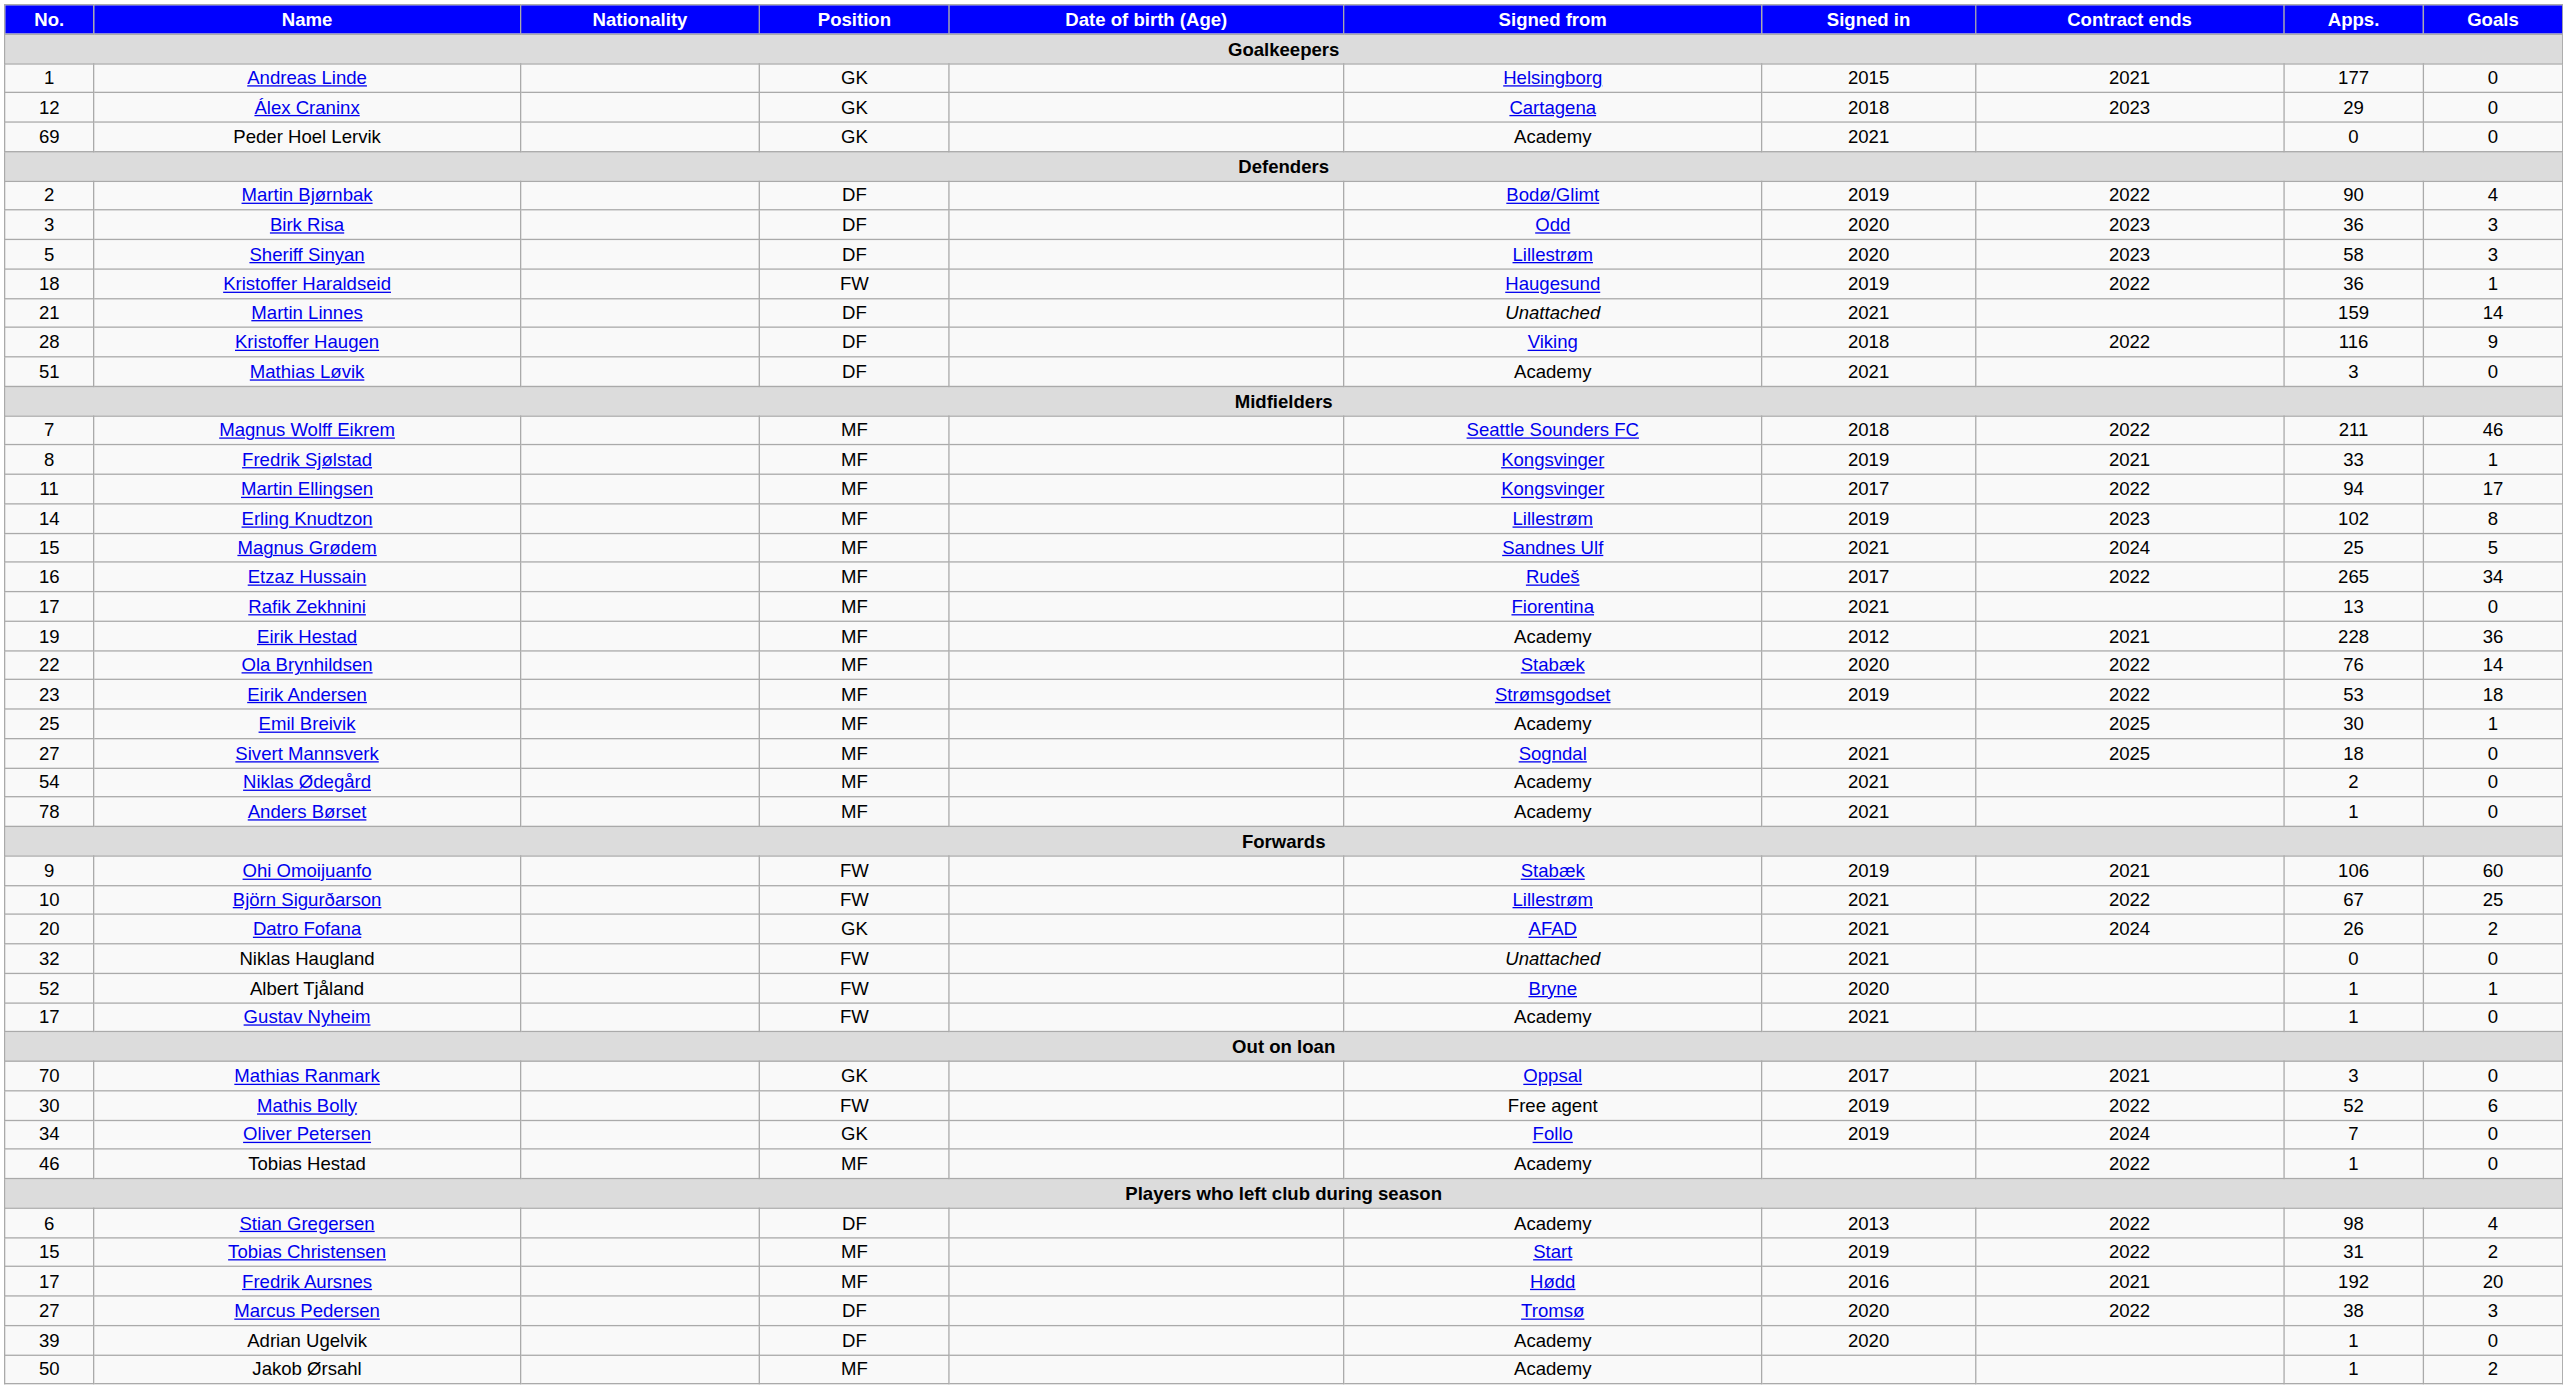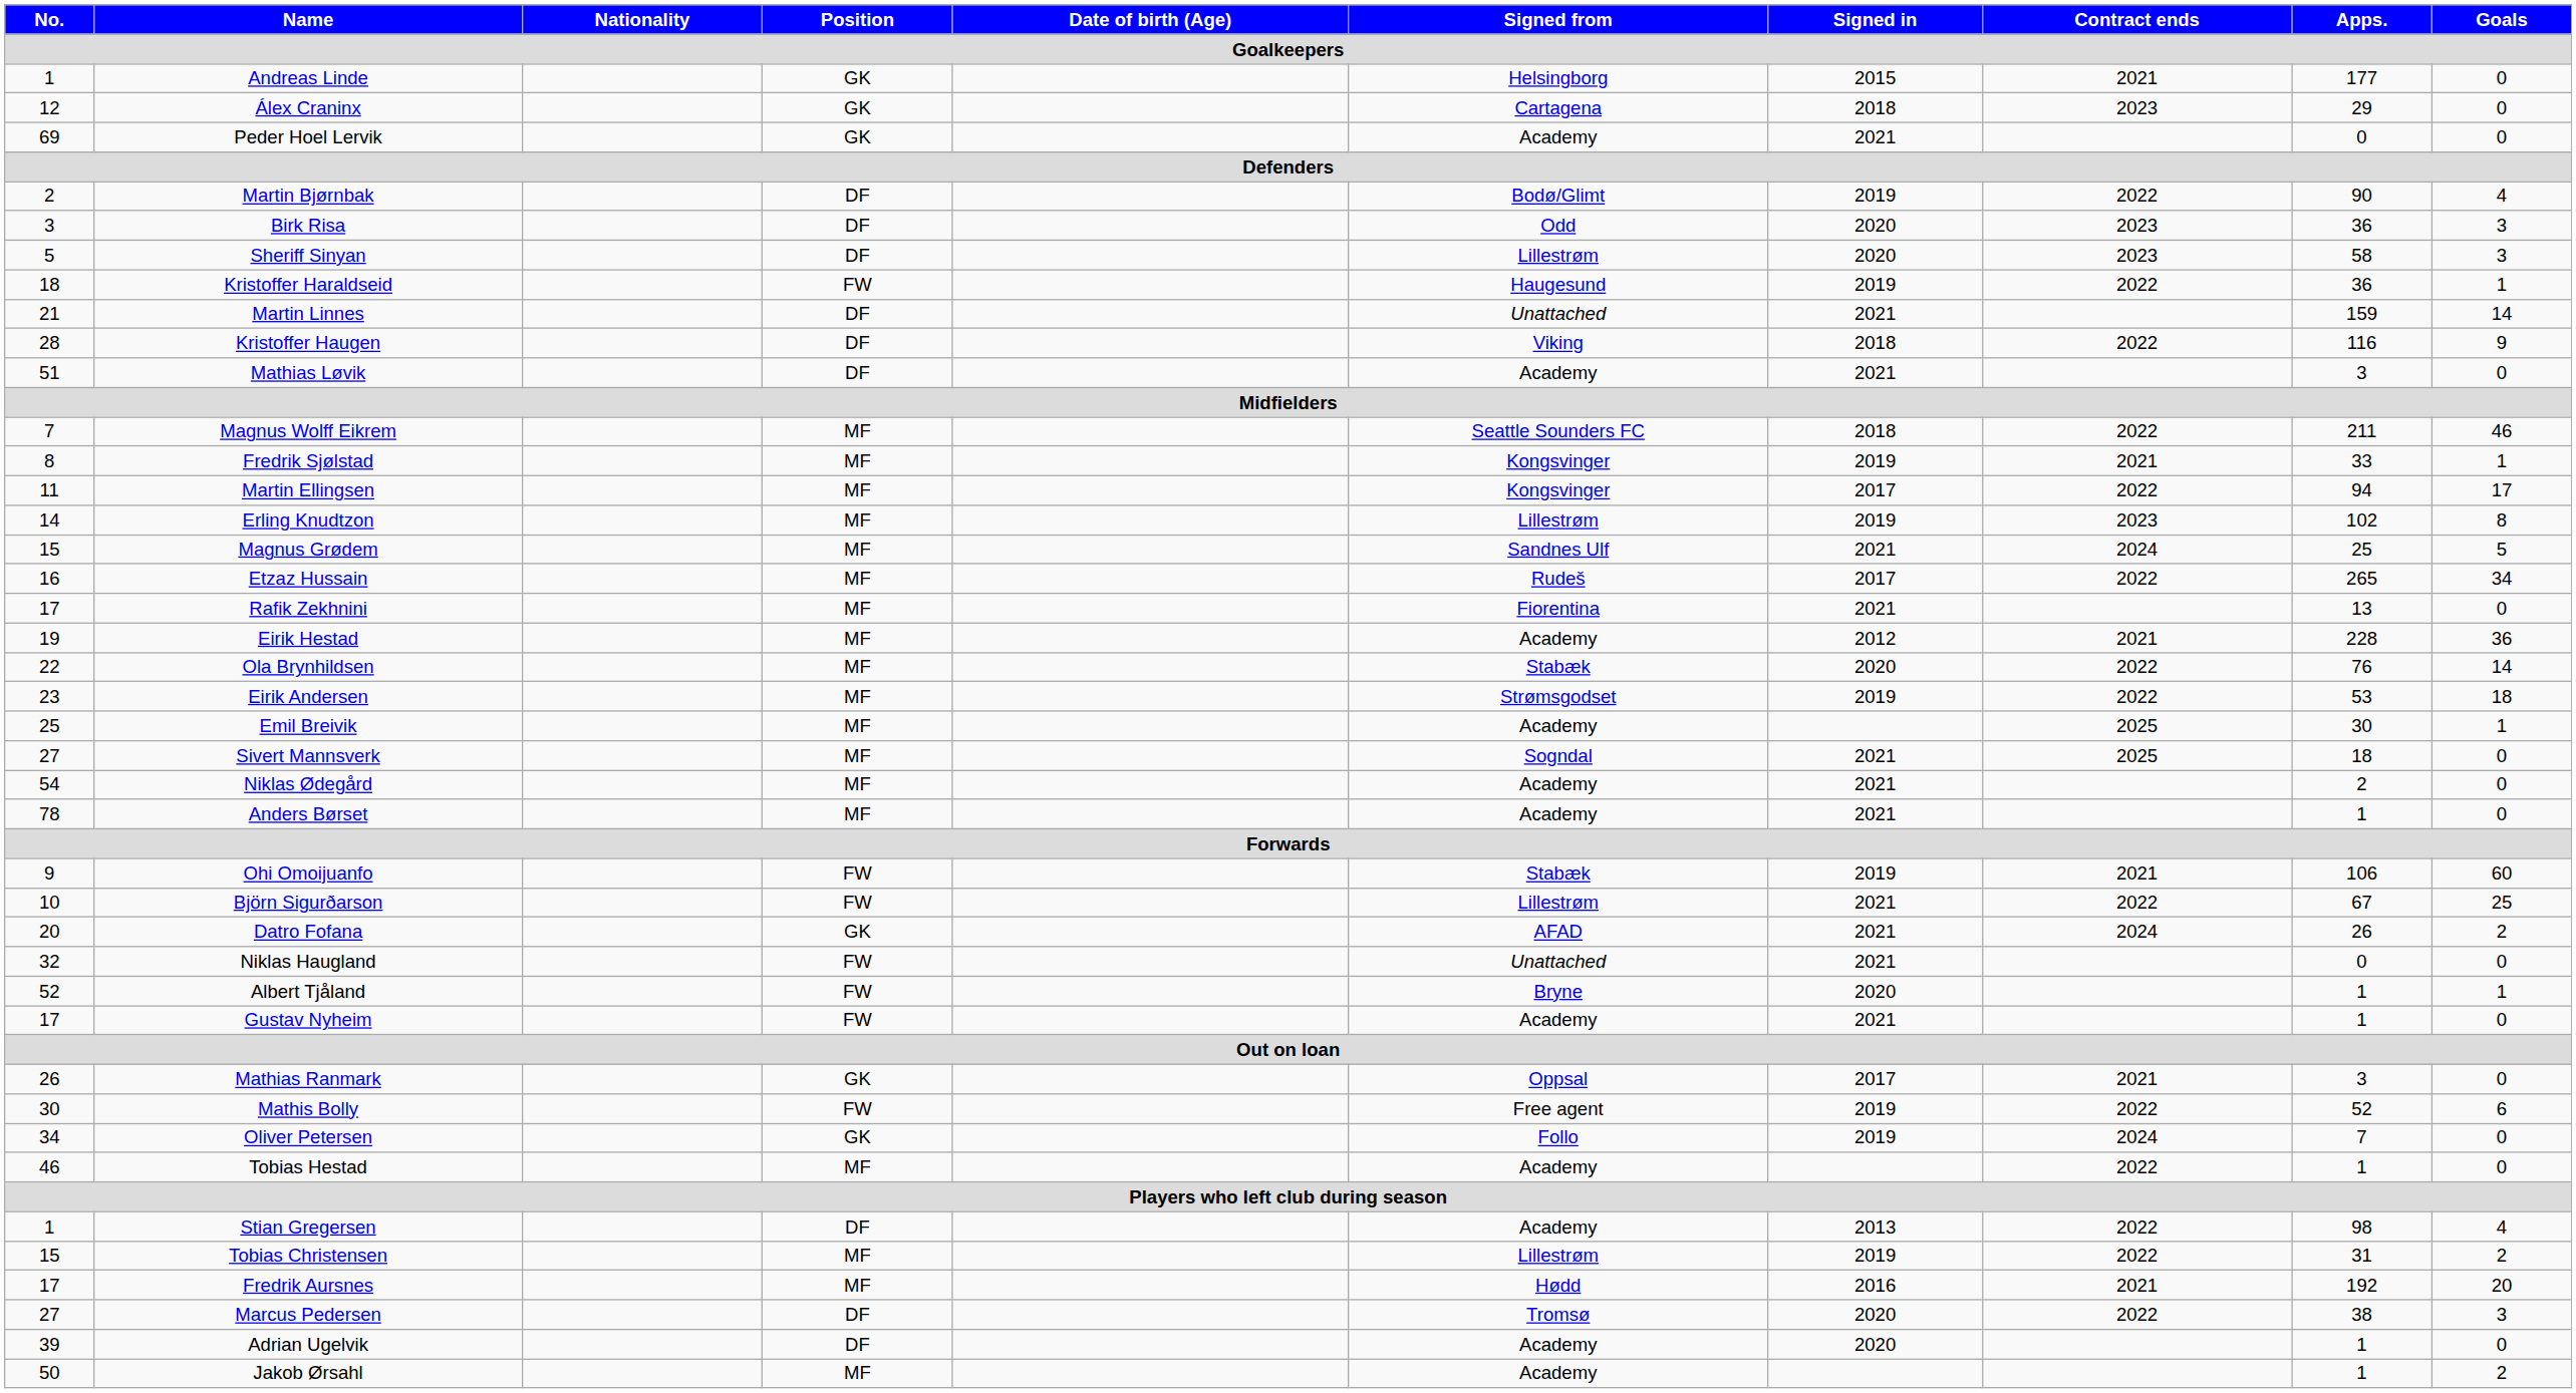Mathias Ranmark | No.: 70 -> 26
Stian Gregersen | No.: 6 -> 1
Tobias Christensen | Signed from: Start -> Lillestrøm
